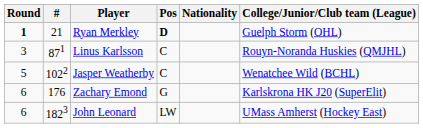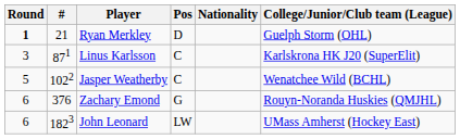Ryan Merkley | Pos: bold -> normal
Linus Karlsson | College/Junior/Club team (League): Rouyn-Noranda Huskies (QMJHL) -> Karlskrona HK J20 (SuperElit)
Zachary Emond | #: 176 -> 376
Zachary Emond | College/Junior/Club team (League): Karlskrona HK J20 (SuperElit) -> Rouyn-Noranda Huskies (QMJHL)
